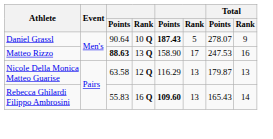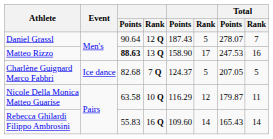Daniel Grassl | column 4: 10 Q -> 12 Q
Daniel Grassl | column 5: bold -> normal
Daniel Grassl | Total / Rank: 9 -> 7
+ row: Charlène Guignard Marco Fabbri | Ice dance | 82.68 | 7 Q | 124.37 | 5 | 207.05 | 5
Nicole Della Monica Matteo Guarise | column 4: 12 Q -> 10 Q
Nicole Della Monica Matteo Guarise | column 6: 13 -> 12
Nicole Della Monica Matteo Guarise | Total / Rank: 13 -> 11
Rebecca Ghilardi Filippo Ambrosini | column 5: bold -> normal
Rebecca Ghilardi Filippo Ambrosini | column 6: 13 -> 14
